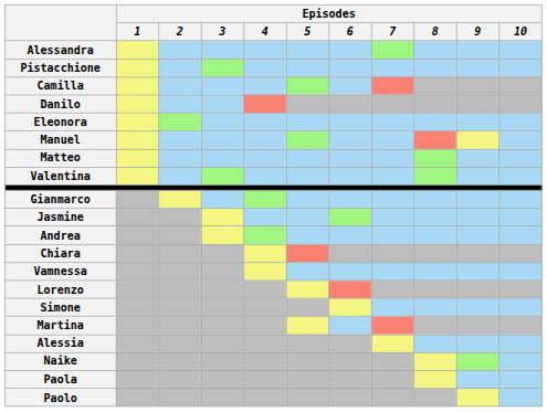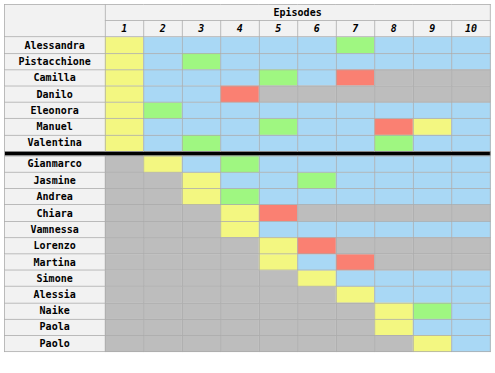- row: Matteo
rows swapped: Martina <-> Simone
